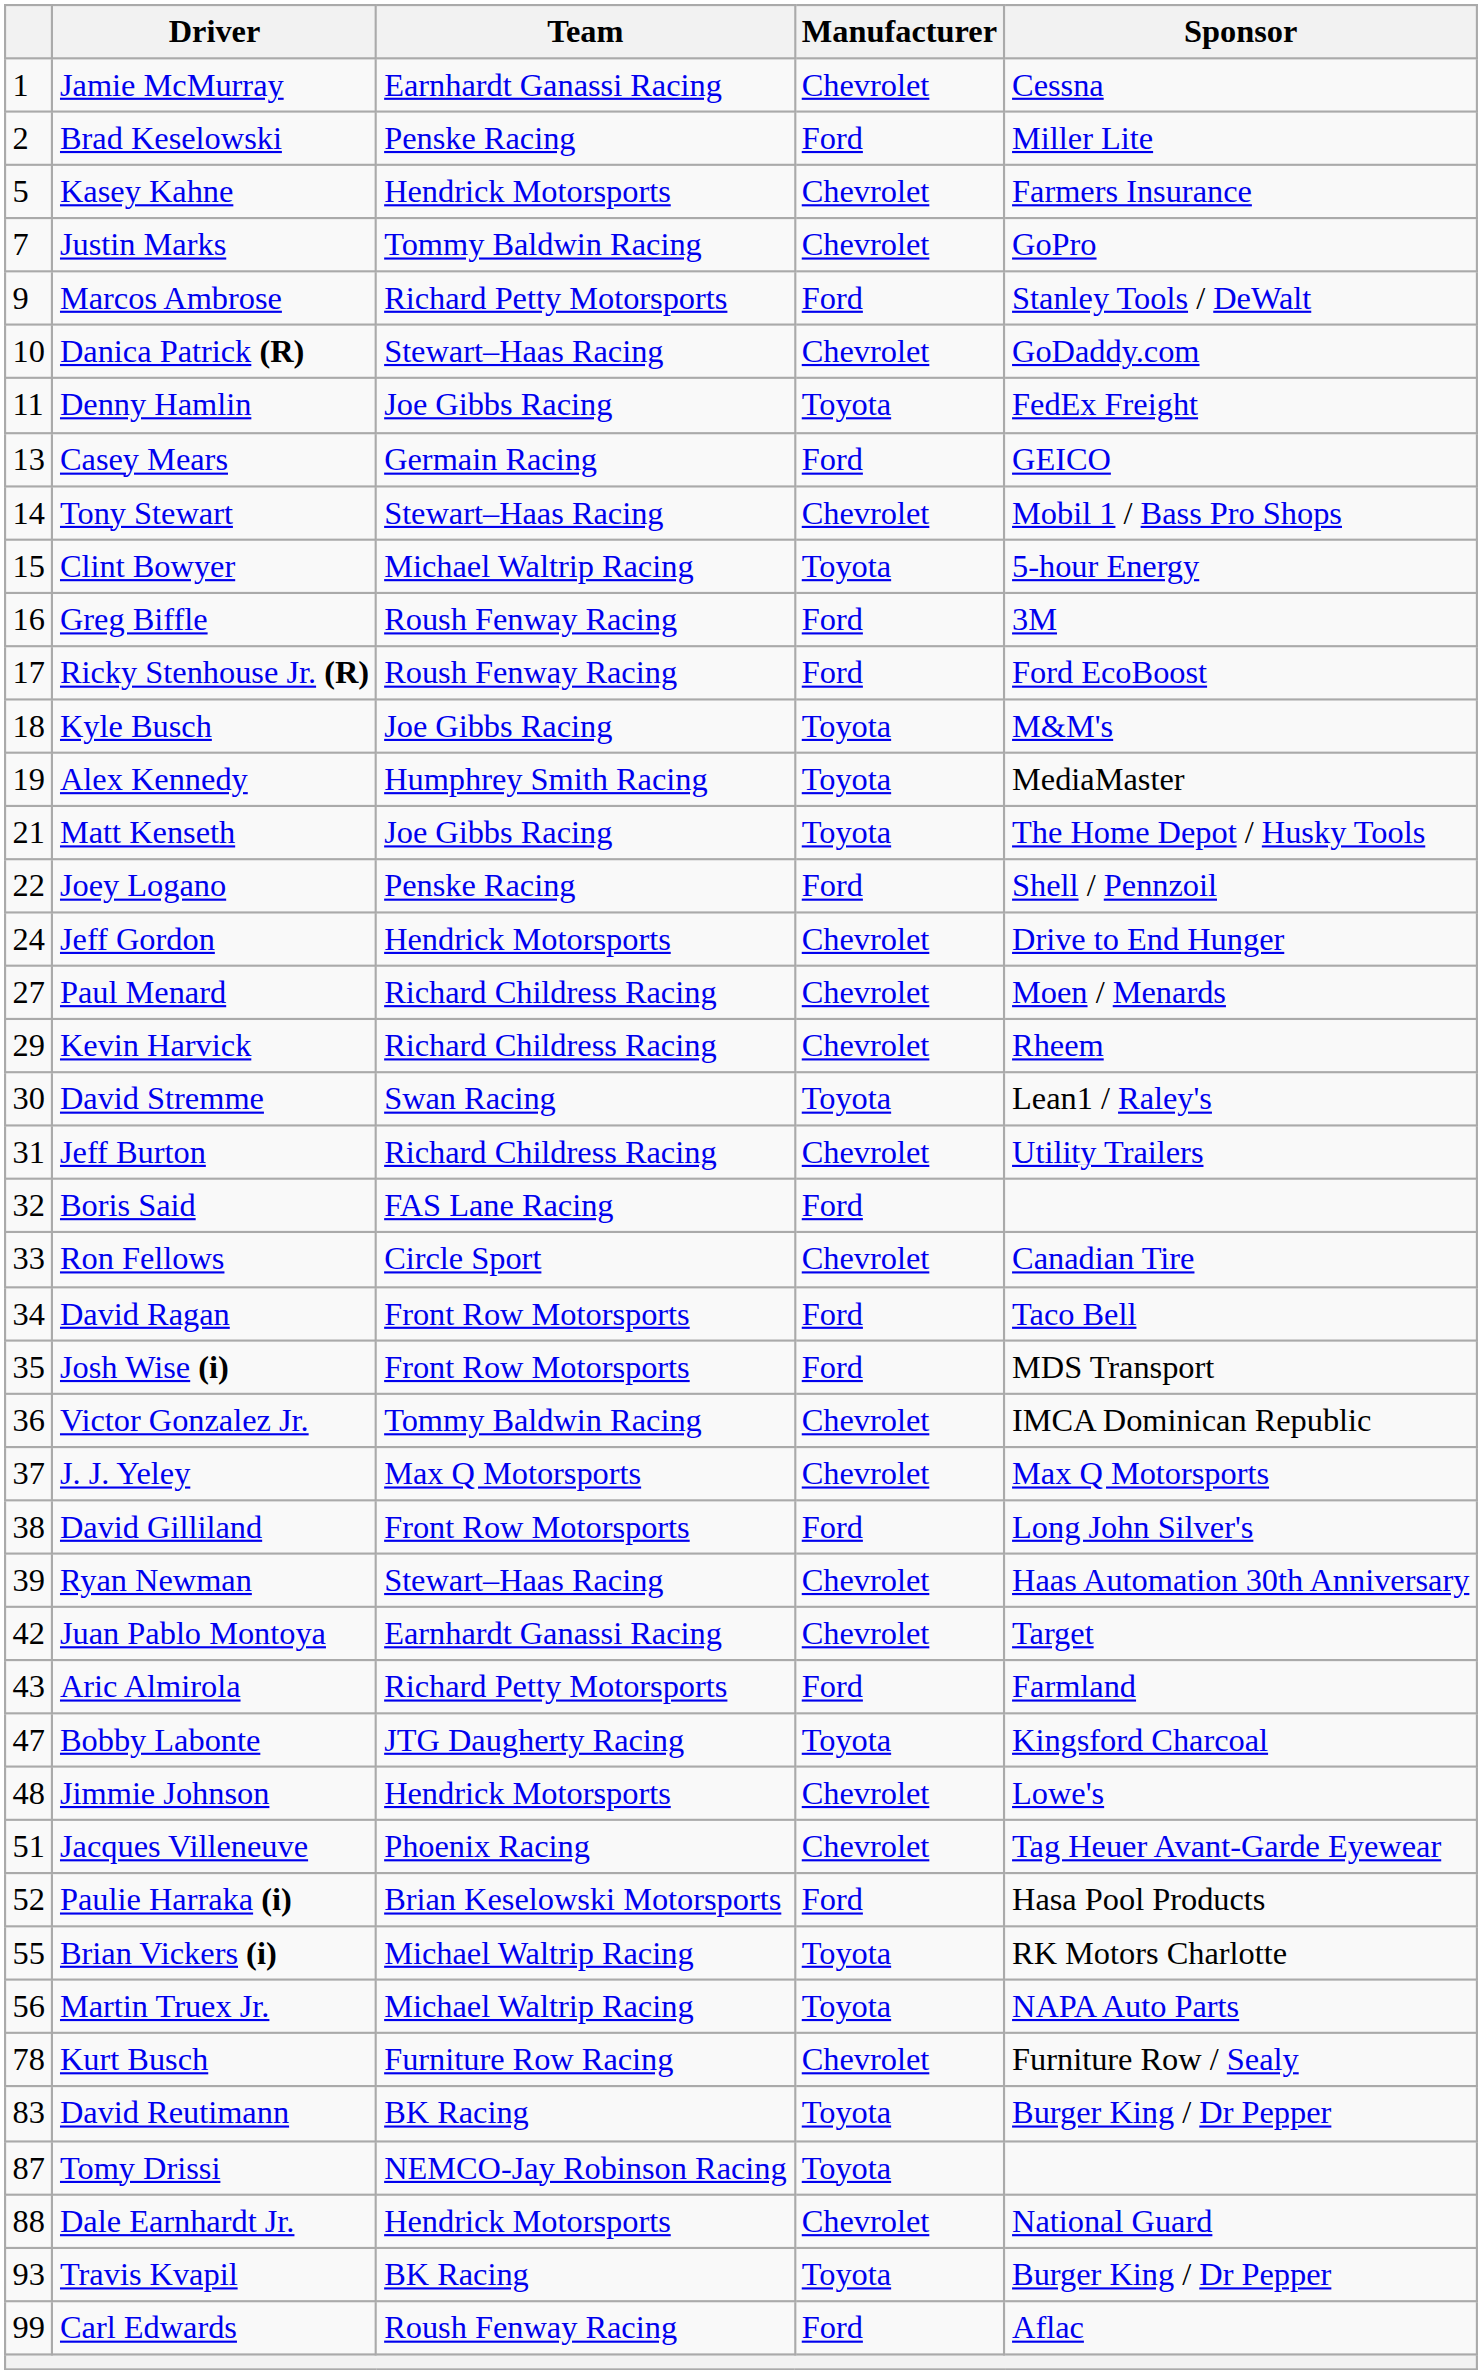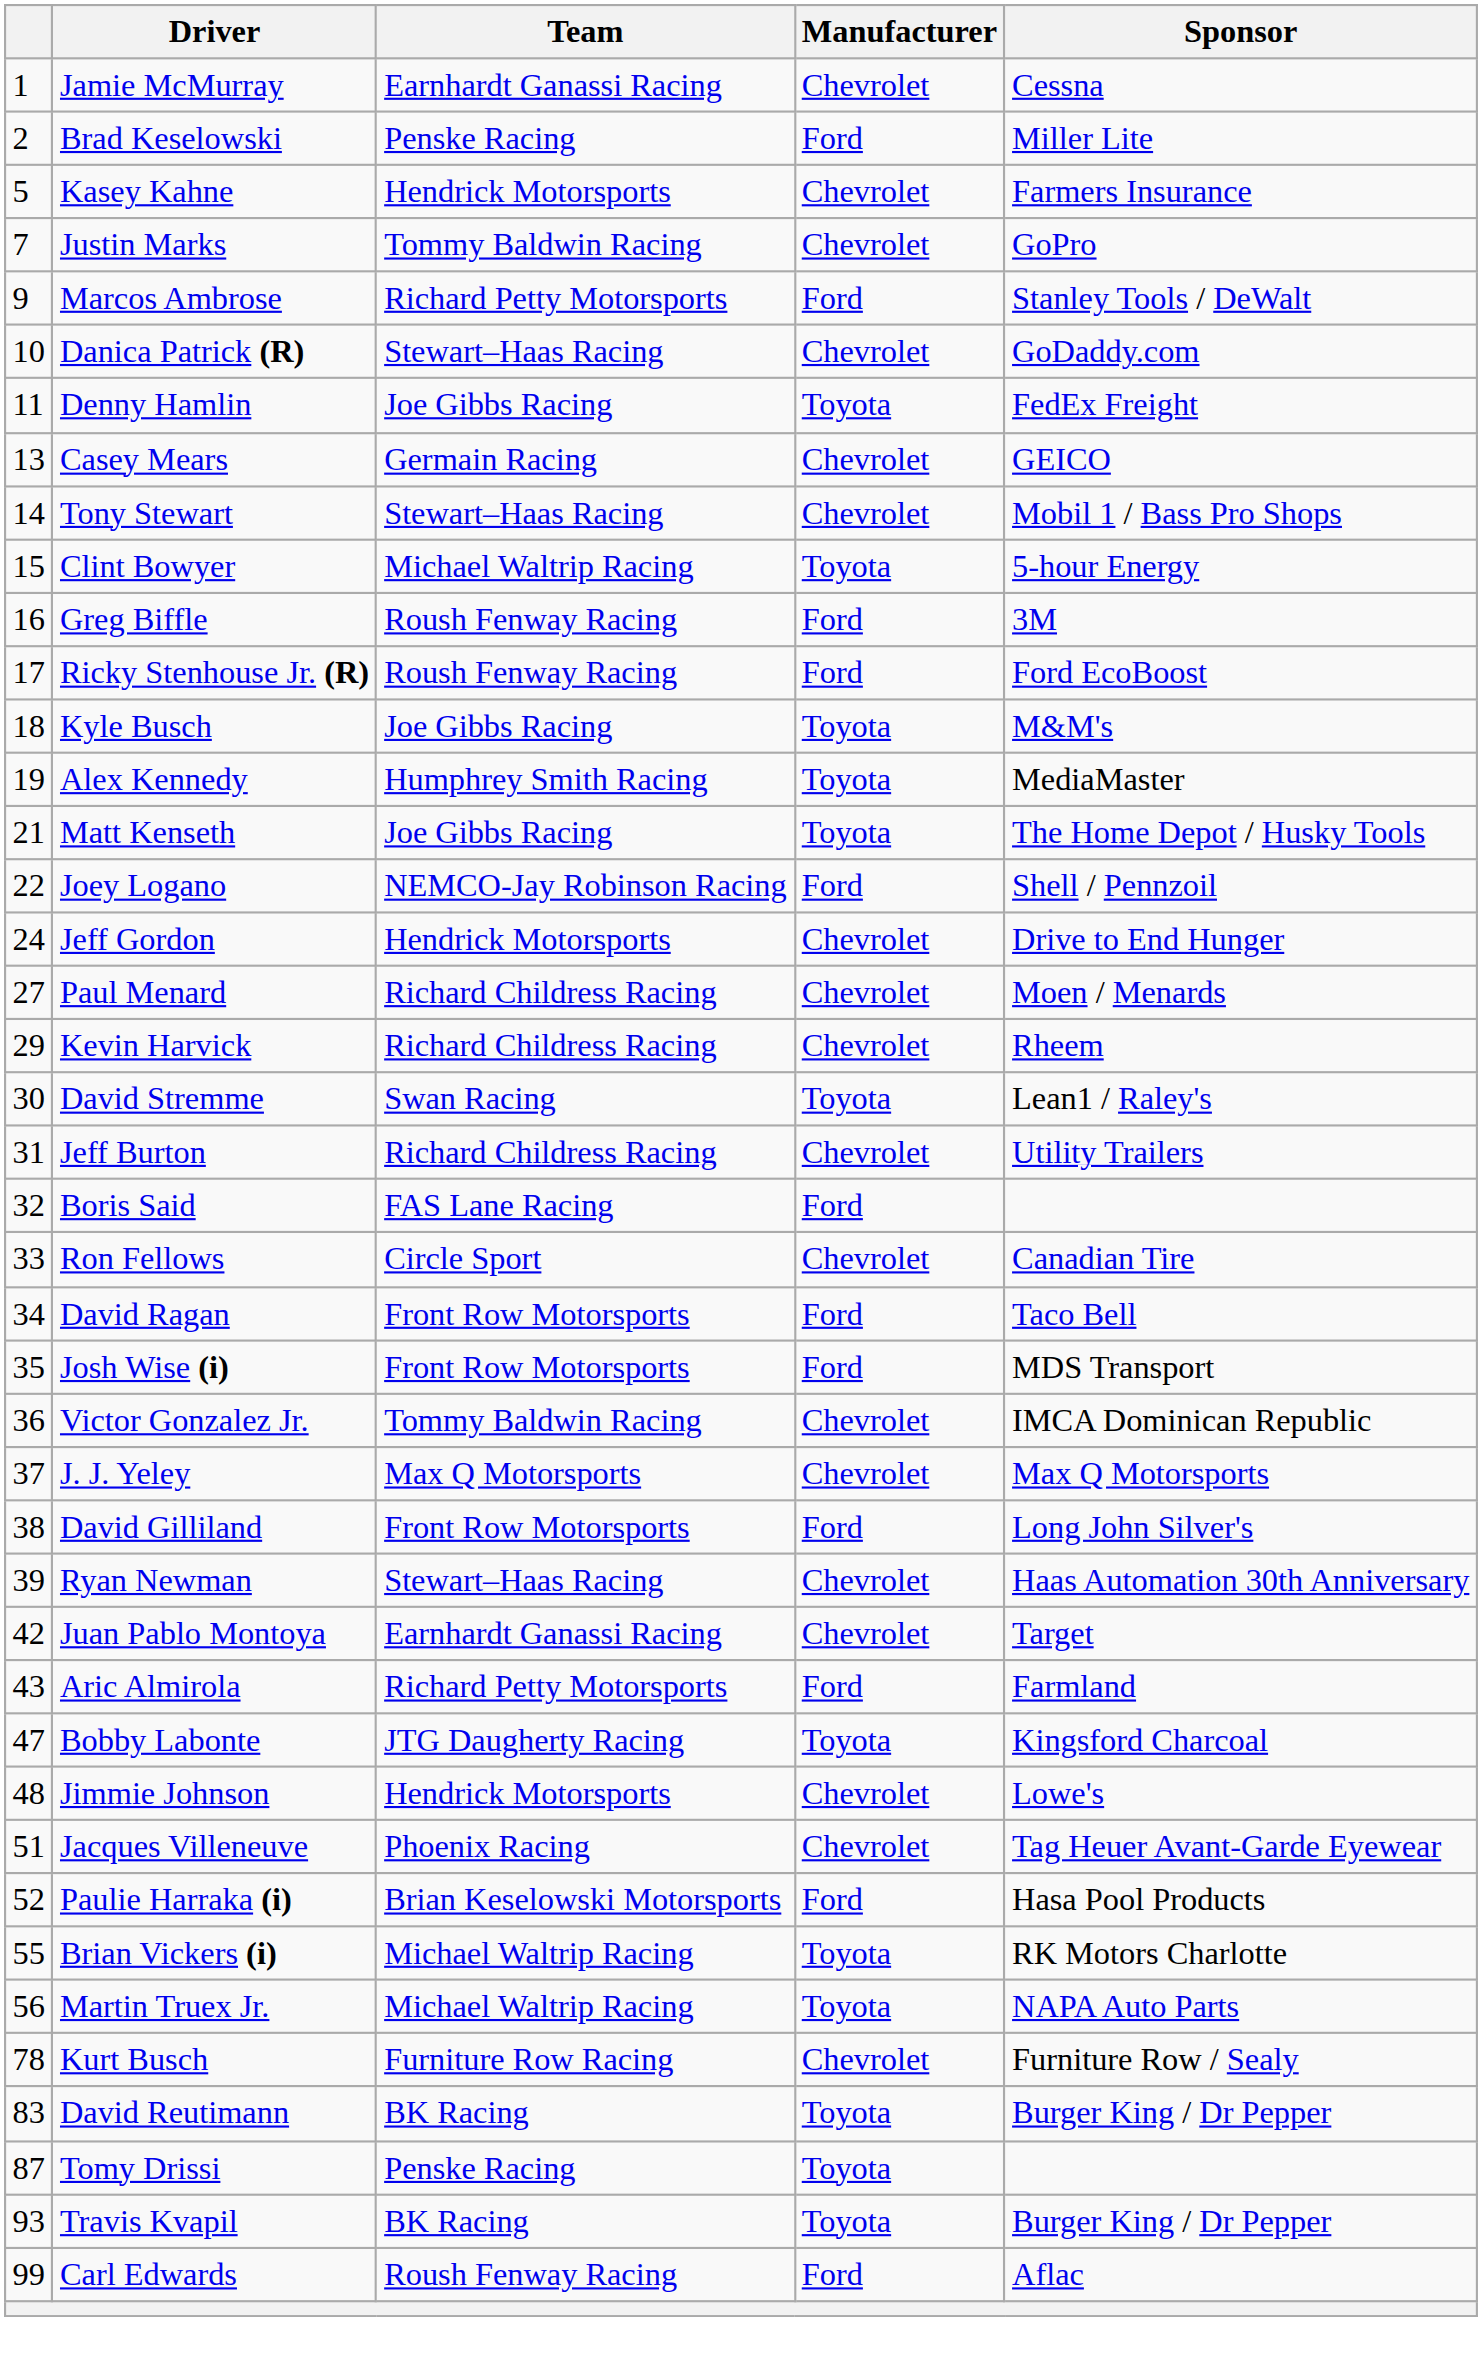Casey Mears | Manufacturer: Ford -> Chevrolet
Joey Logano | Team: Penske Racing -> NEMCO-Jay Robinson Racing
Tomy Drissi | Team: NEMCO-Jay Robinson Racing -> Penske Racing
- row: 88 | Dale Earnhardt Jr. | Hendrick Motorsports | Chevrolet | National Guard
